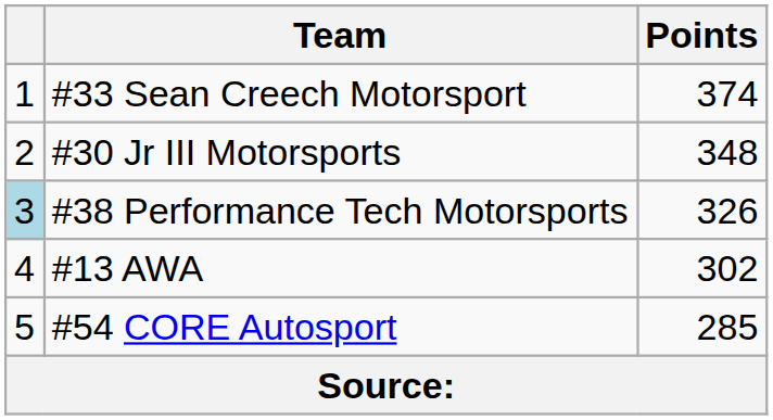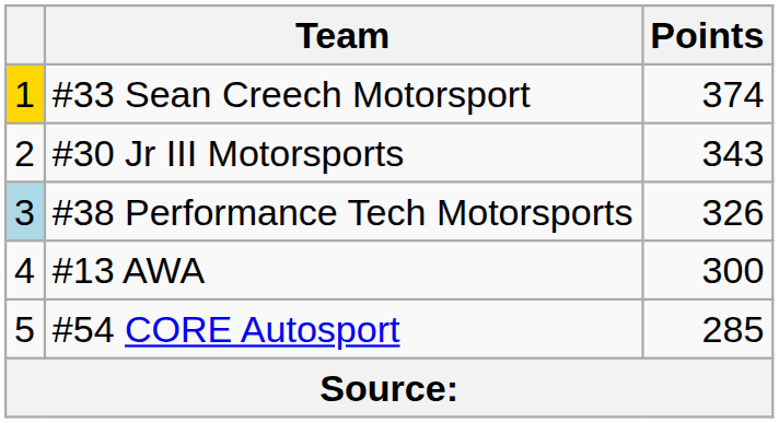#33 Sean Creech Motorsport | column 1: no background -> gold background
#30 Jr III Motorsports | Points: 348 -> 343
#13 AWA | Points: 302 -> 300
